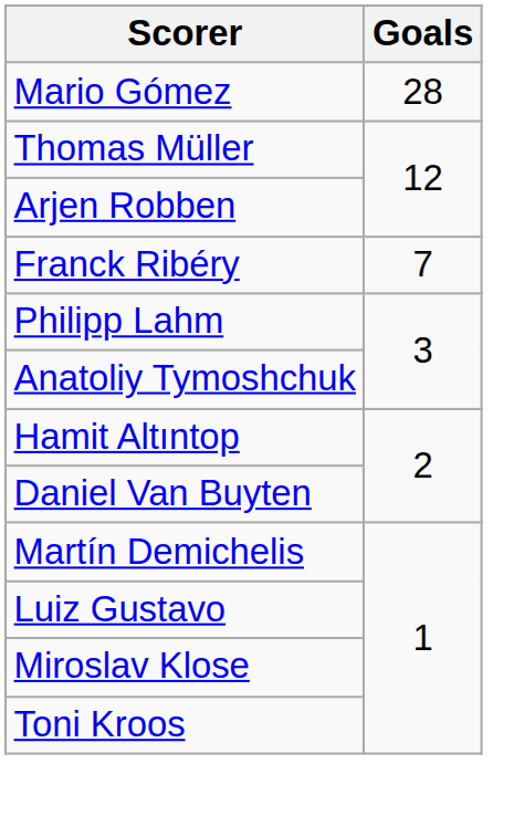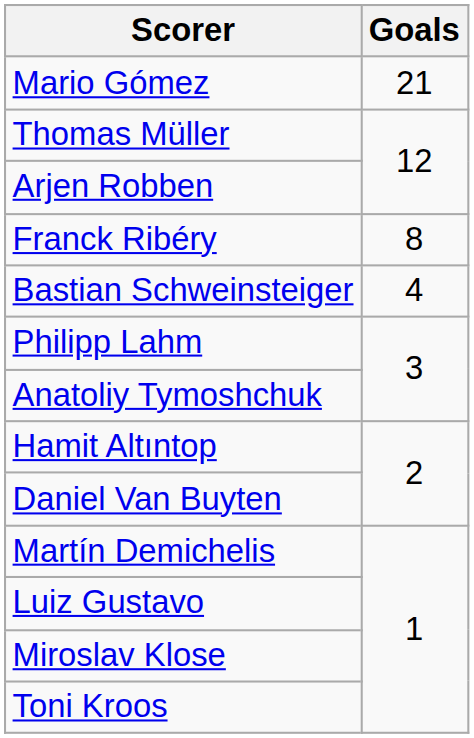Mario Gómez | Goals: 28 -> 21
Franck Ribéry | Goals: 7 -> 8
+ row: Bastian Schweinsteiger | 4
